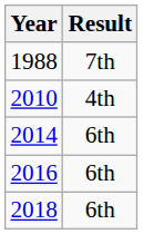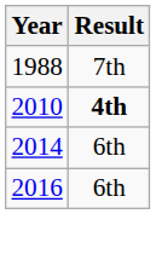2010 | Result: normal -> bold
- row: 2018 | 6th
